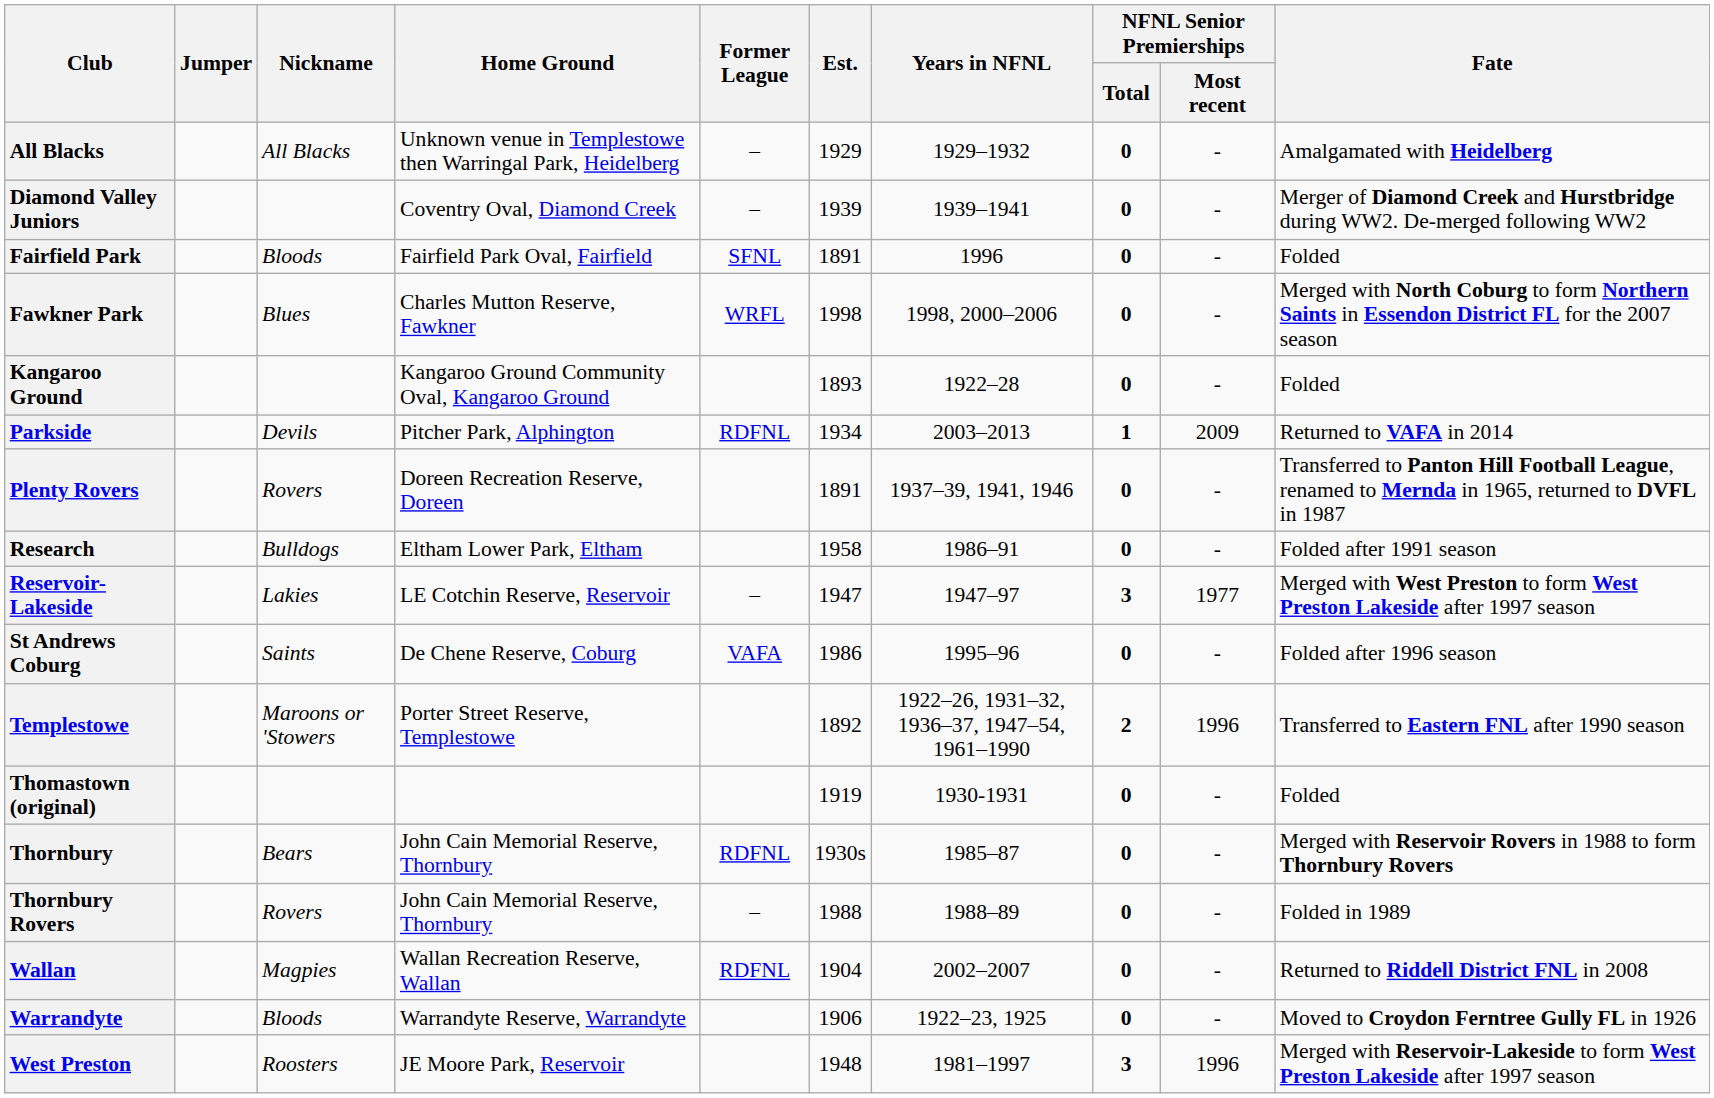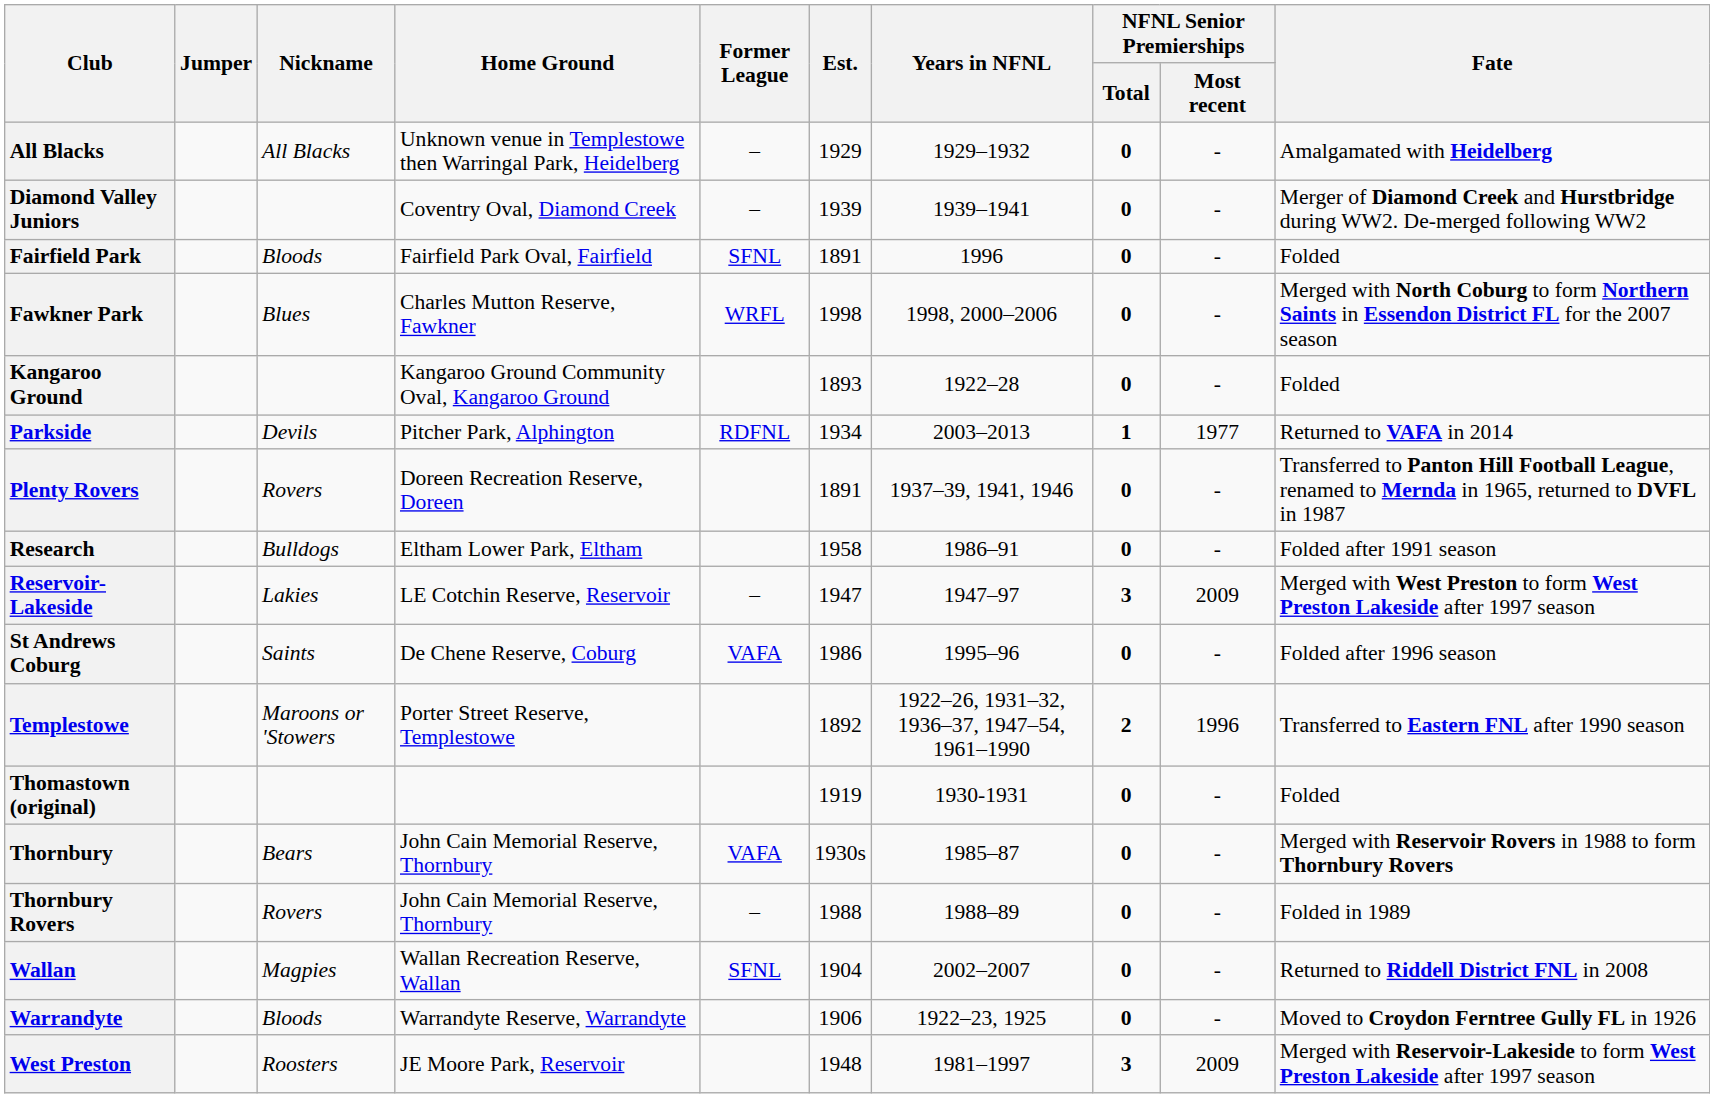Parkside | NFNL Senior Premierships / Most recent: 2009 -> 1977
Reservoir-Lakeside | NFNL Senior Premierships / Most recent: 1977 -> 2009
Thornbury | Former League: RDFNL -> VAFA
Wallan | Former League: RDFNL -> SFNL
West Preston | NFNL Senior Premierships / Most recent: 1996 -> 2009
